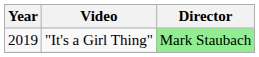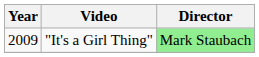"It's a Girl Thing" | Year: 2019 -> 2009
